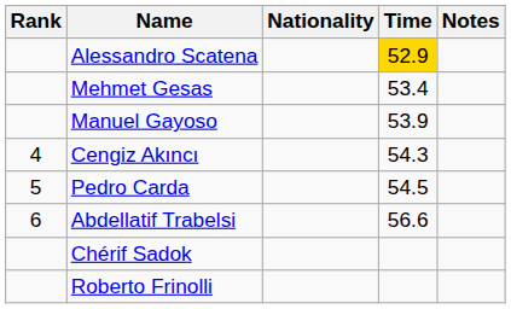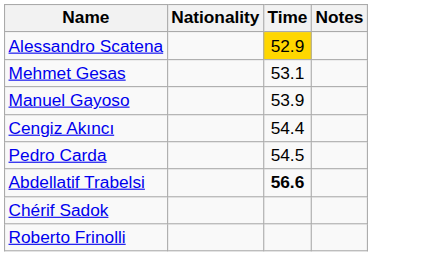- column: Rank | 4 | 5 | 6
Mehmet Gesas | Time: 53.4 -> 53.1
Cengiz Akıncı | Time: 54.3 -> 54.4
Abdellatif Trabelsi | Time: normal -> bold
